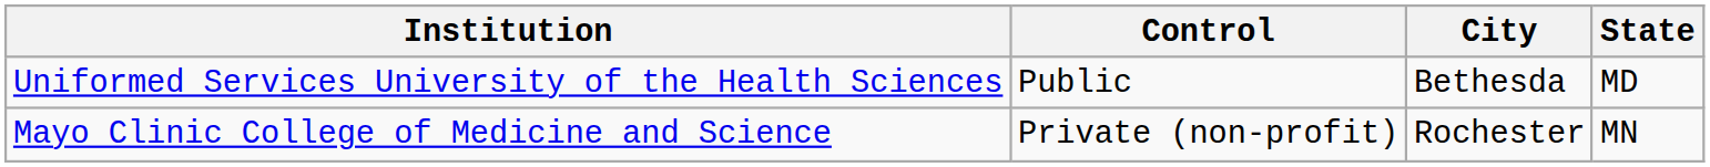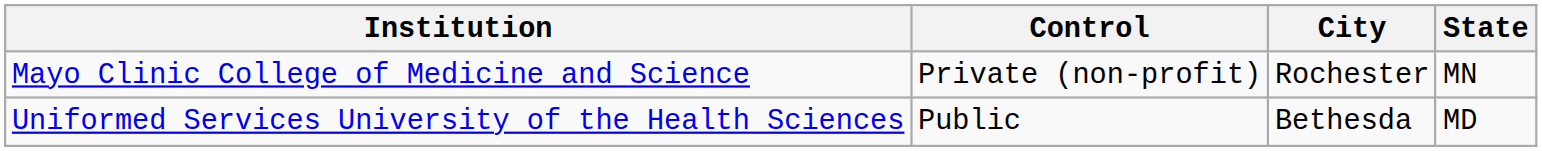rows swapped: Mayo Clinic College of Medicine and Science <-> Uniformed Services University of the Health Sciences
